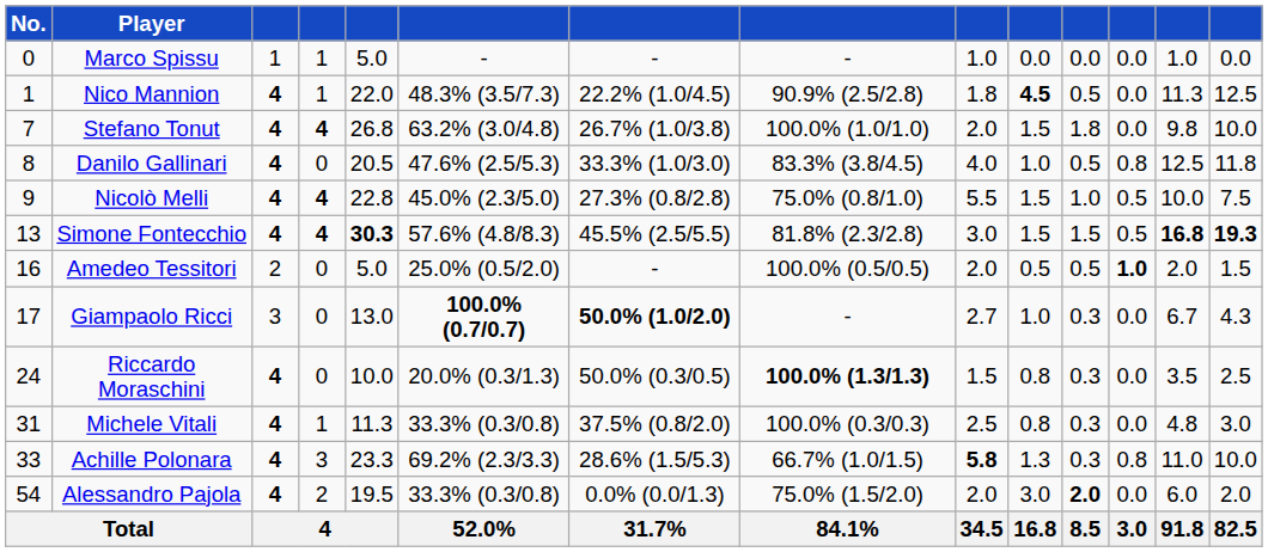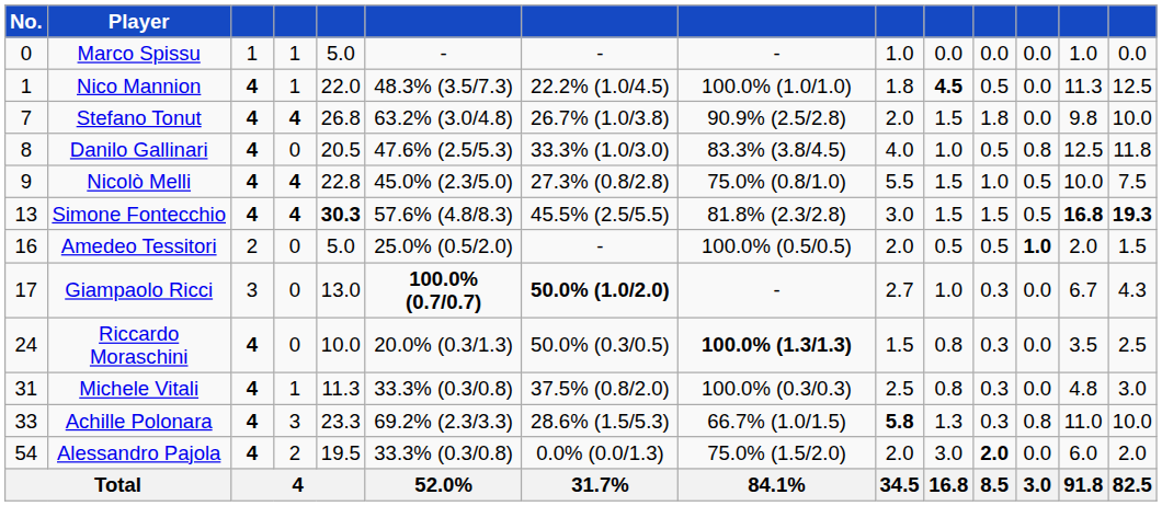Nico Mannion | column 8: 90.9% (2.5/2.8) -> 100.0% (1.0/1.0)
Stefano Tonut | column 8: 100.0% (1.0/1.0) -> 90.9% (2.5/2.8)
